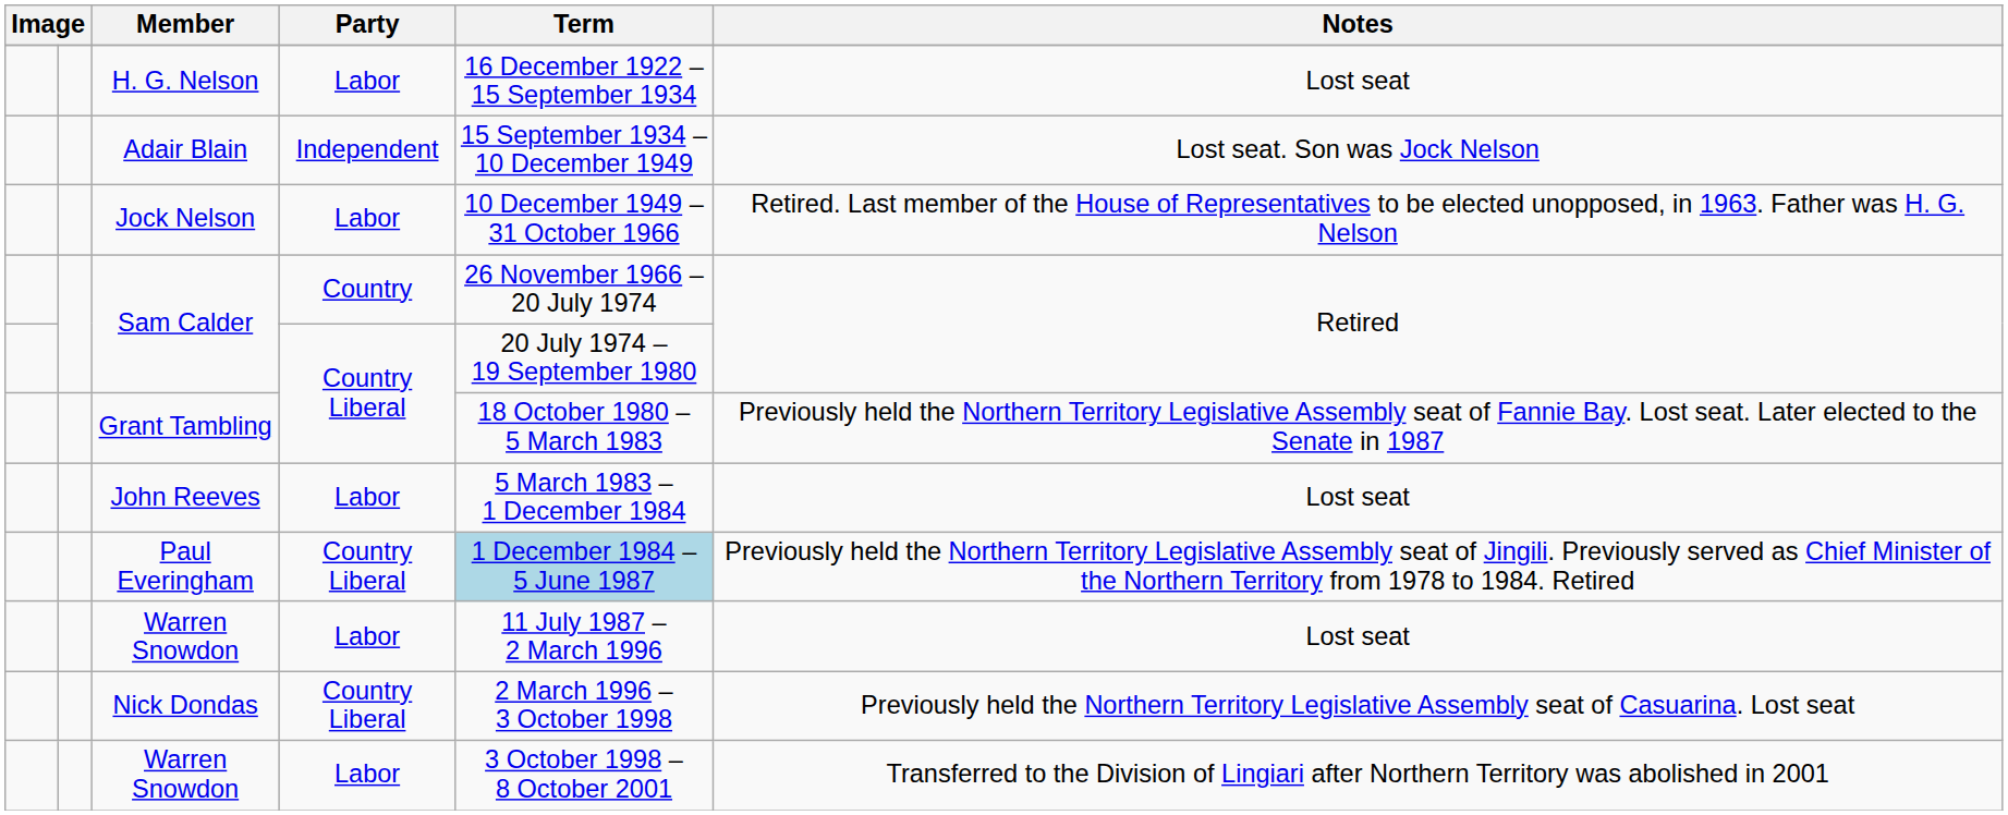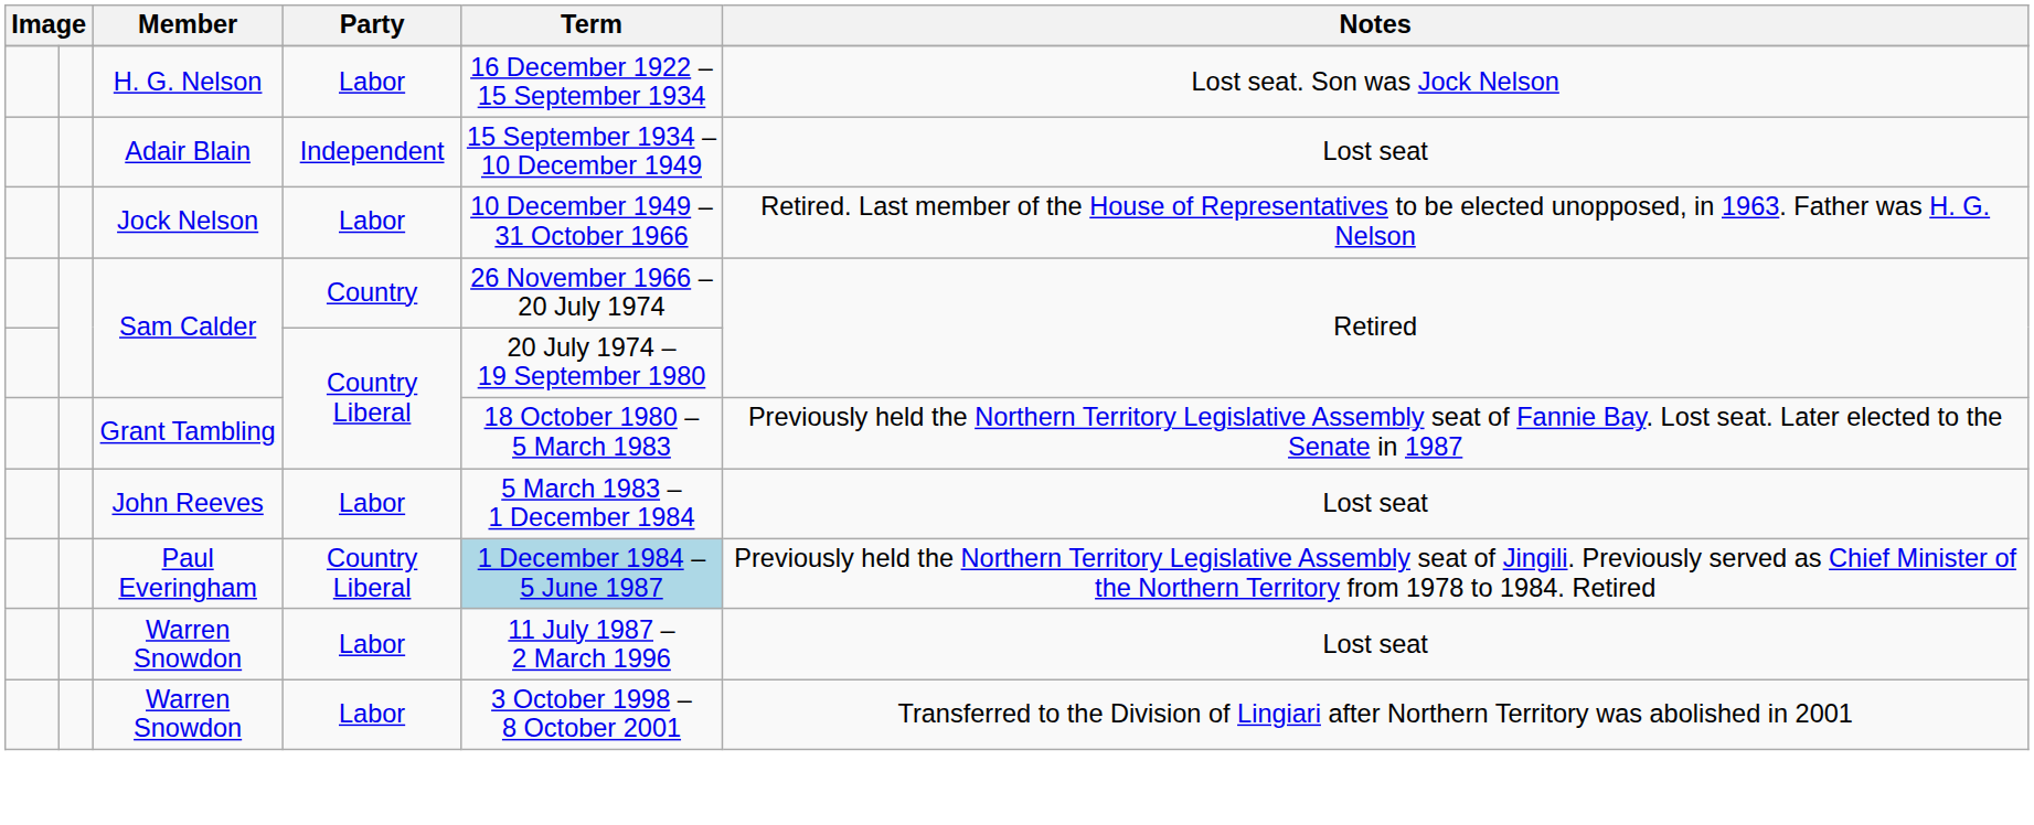H. G. Nelson | Notes: Lost seat -> Lost seat. Son was Jock Nelson
Adair Blain | Notes: Lost seat. Son was Jock Nelson -> Lost seat
- row: Nick Dondas | Country Liberal | 2 March 1996 – 3 October 1998 | Previously held the Northern Territory Legislative Assembly seat of Casuarina. Lost seat
